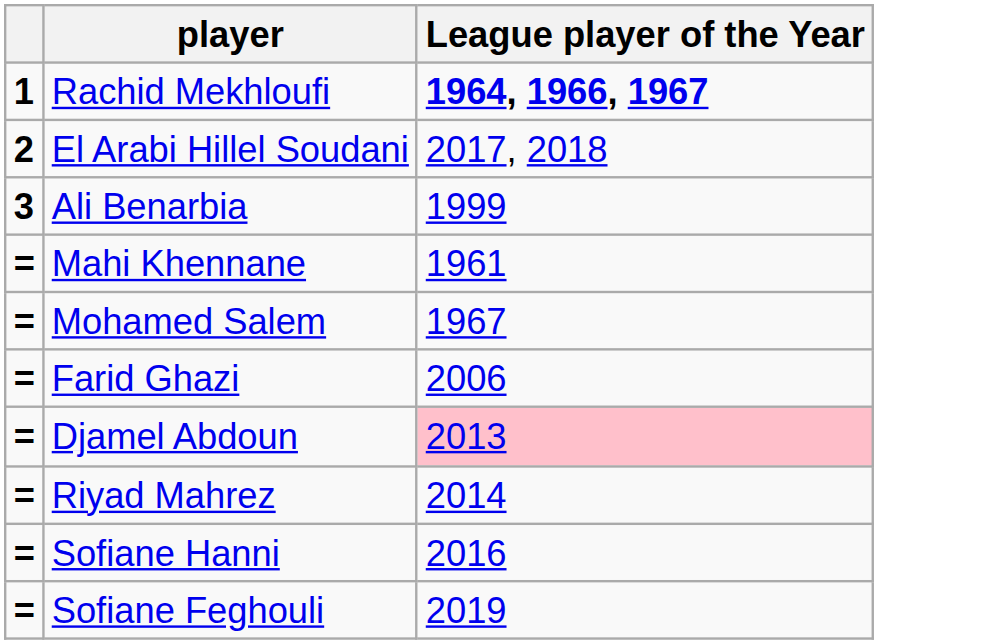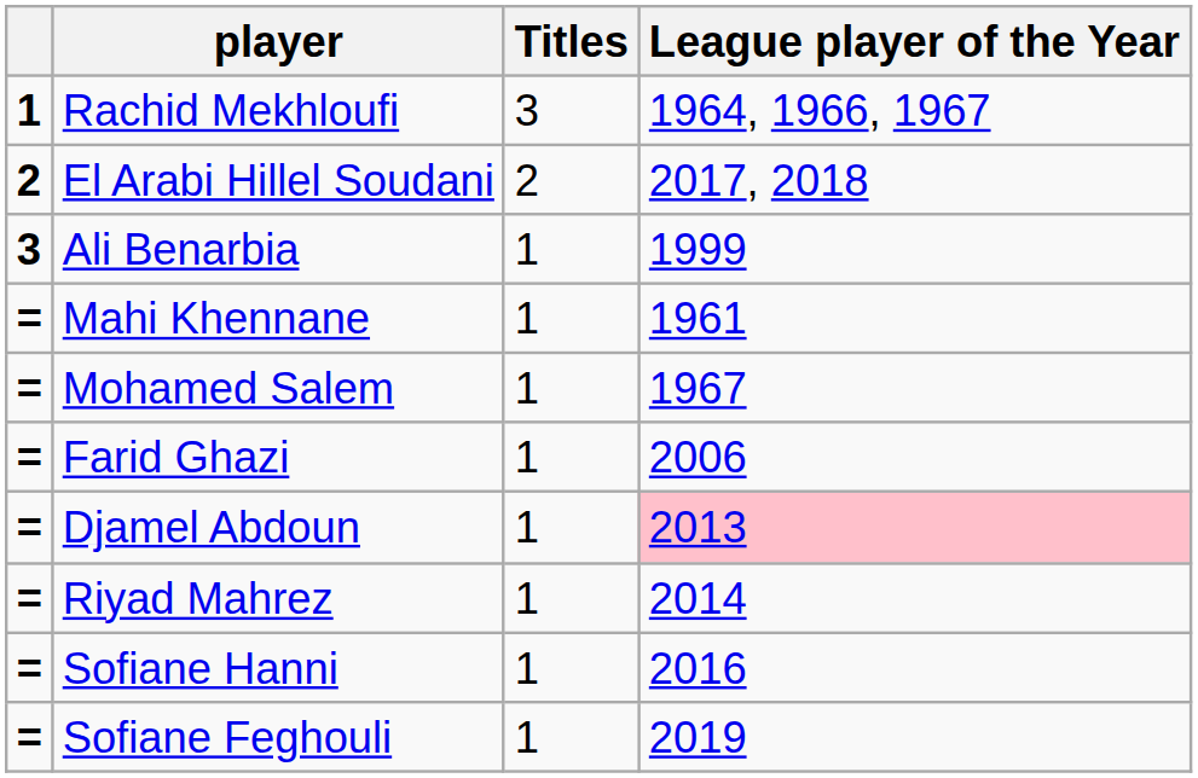+ column: Titles | 3 | 2 | 1 | 1 | 1 | 1 | 1 | 1 | 1 | 1
Rachid Mekhloufi | League player of the Year: bold -> normal
